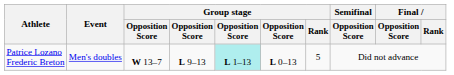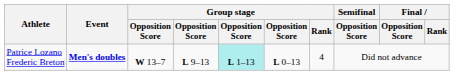Patrice Lozano Frederic Breton | Event: normal -> bold
Patrice Lozano Frederic Breton | Group stage / Rank: 5 -> 4
